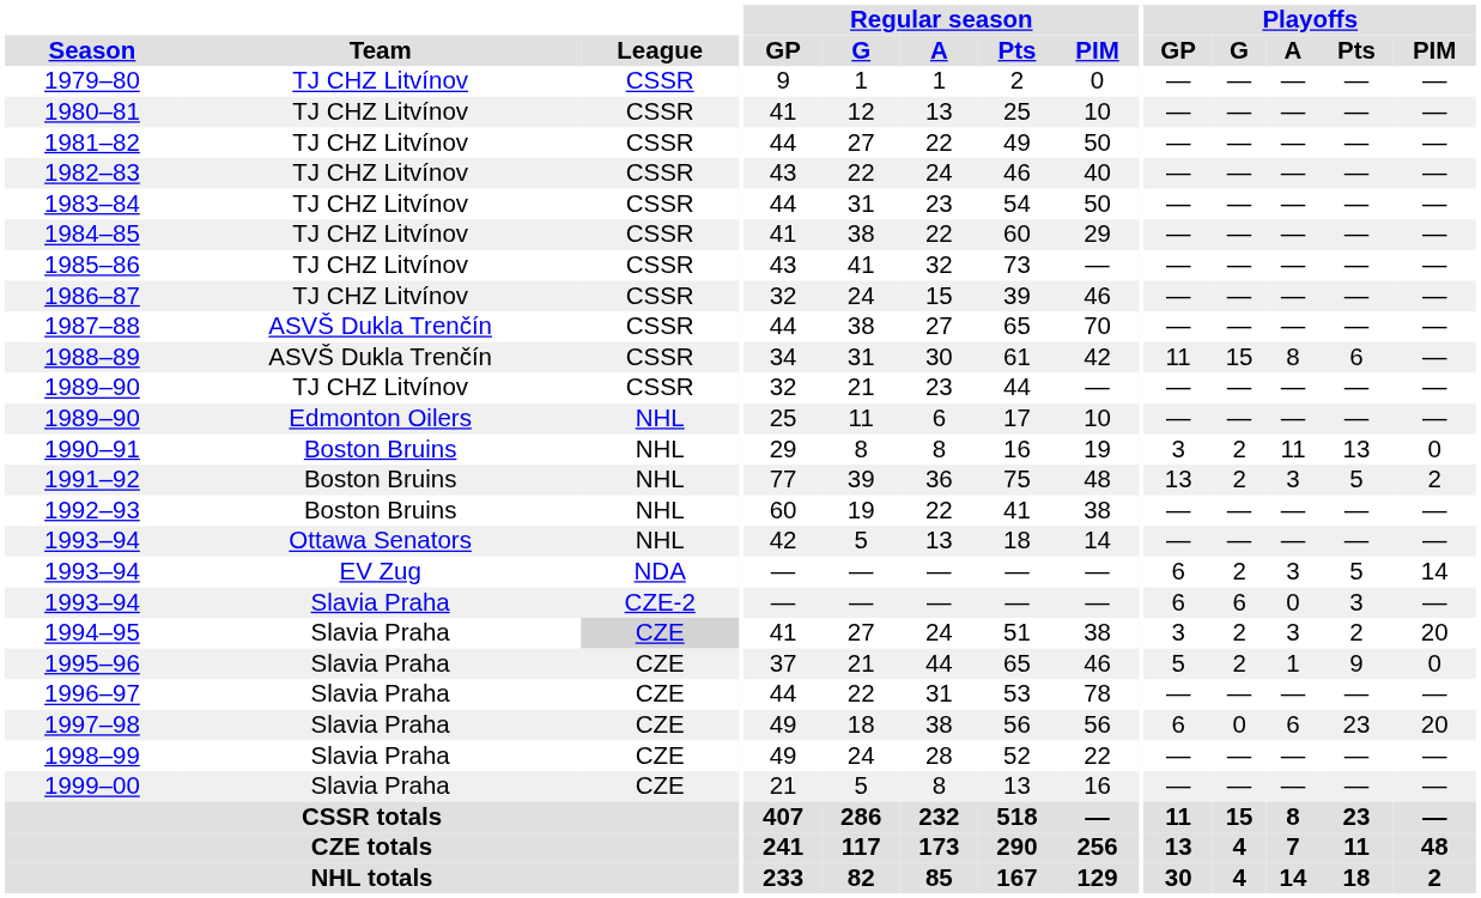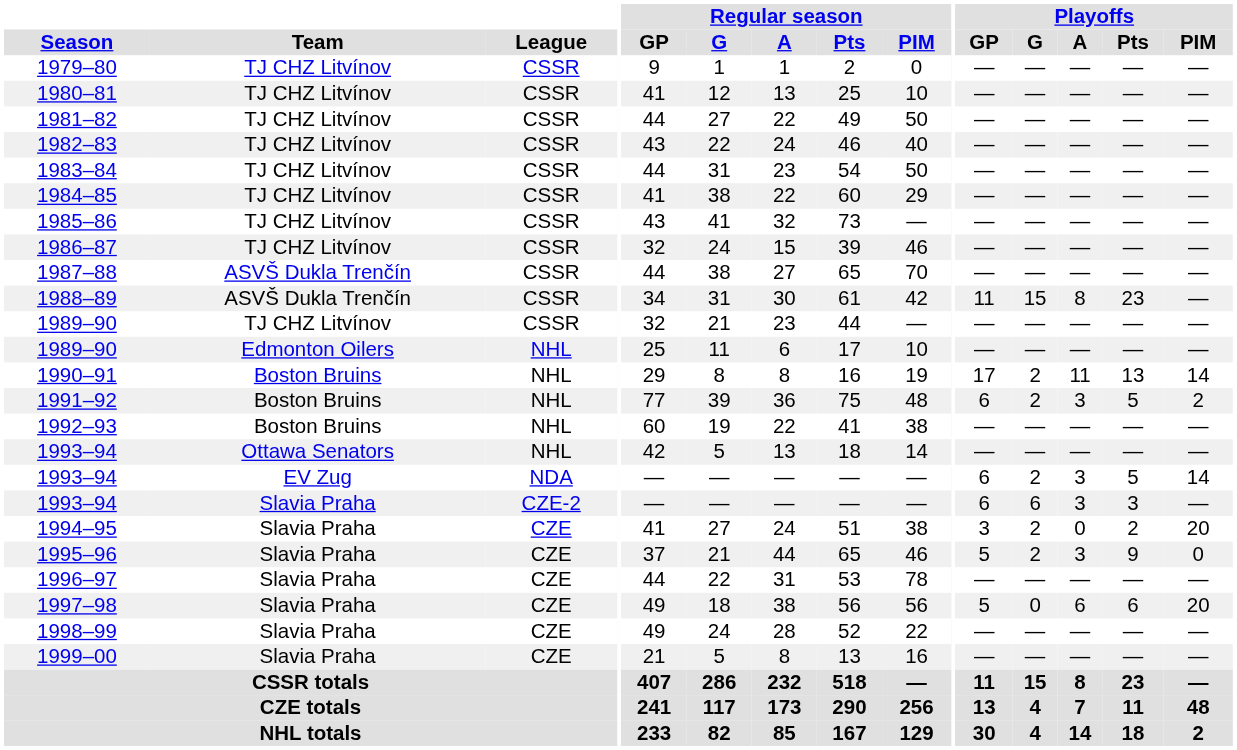1988–89 | Playoffs / Pts: 6 -> 23
1990–91 | Playoffs / GP: 3 -> 17
1990–91 | Playoffs / PIM: 0 -> 14
1991–92 | Playoffs / GP: 13 -> 6
1993–94 / Slavia Praha | Playoffs / A: 0 -> 3
1994–95 | League: lightgrey background -> no background
1994–95 | Playoffs / A: 3 -> 0
1995–96 | Playoffs / A: 1 -> 3
1997–98 | Playoffs / GP: 6 -> 5
1997–98 | Playoffs / Pts: 23 -> 6
